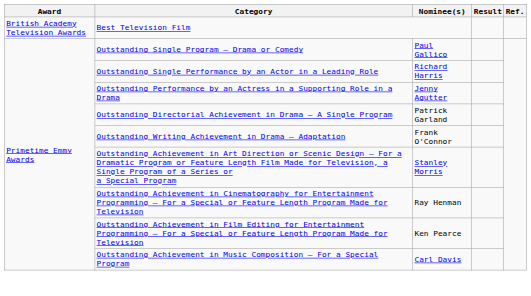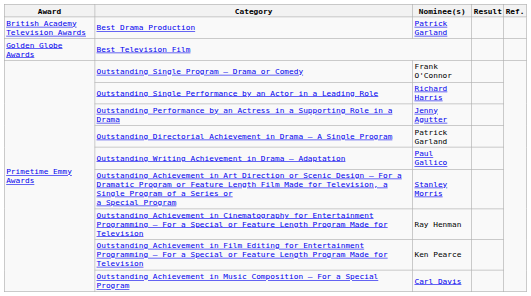+ row: British Academy Television Awards | Best Drama Production | Patrick Garland
Best Television Film | Award: British Academy Television Awards -> Golden Globe Awards
Outstanding Single Program – Drama or Comedy | Nominee(s): Paul Gallico -> Frank O'Connor
Outstanding Writing Achievement in Drama – Adaptation | Nominee(s): Frank O'Connor -> Paul Gallico
